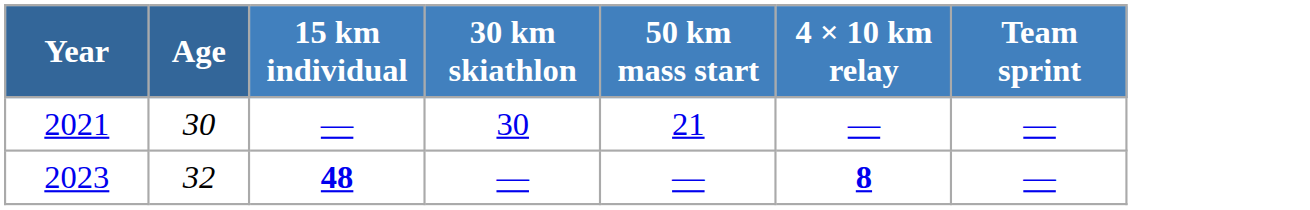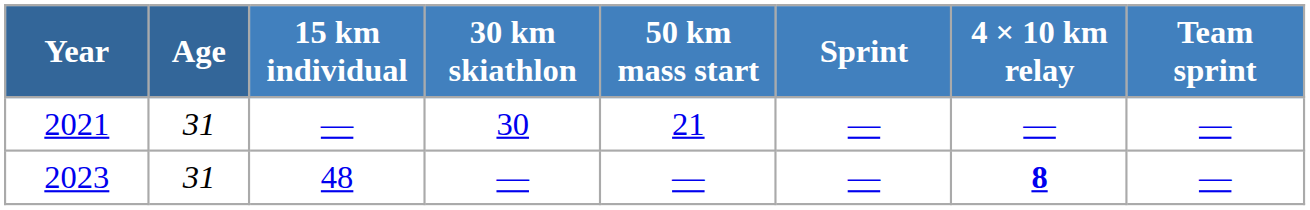+ column: Sprint | — | —
2021 | Age: 30 -> 31
2023 | Age: 32 -> 31
2023 | 15 km individual: bold -> normal
